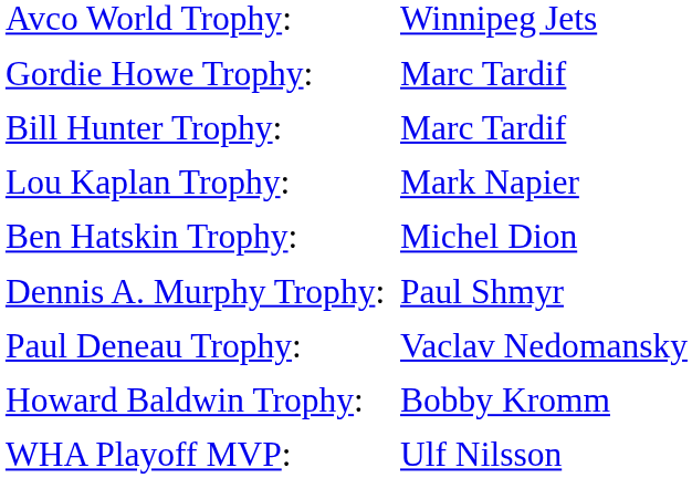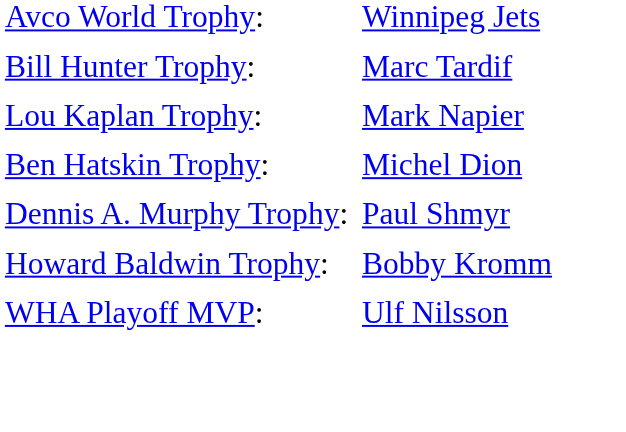- row: Gordie Howe Trophy: | Marc Tardif
- row: Paul Deneau Trophy: | Vaclav Nedomansky
